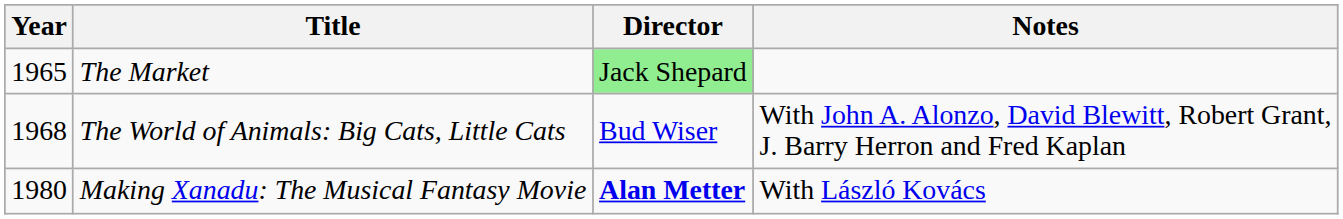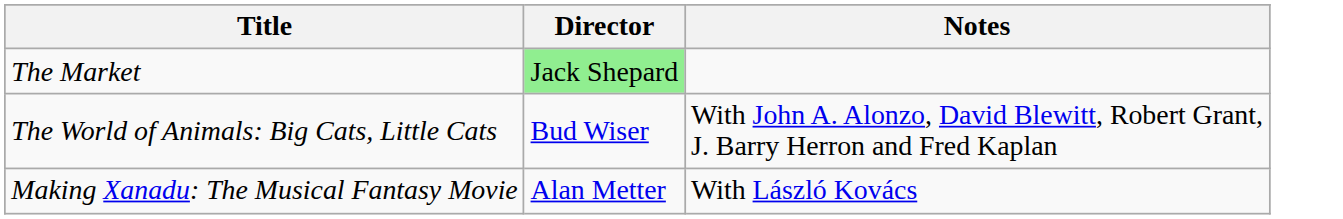- column: Year | 1965 | 1968 | 1980
Making Xanadu: The Musical Fantasy Movie | Director: bold -> normal
